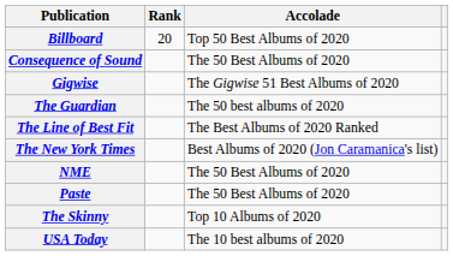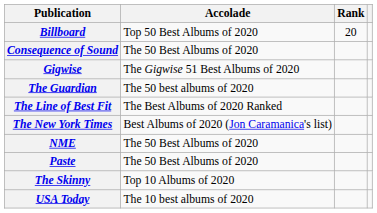columns swapped: Accolade <-> Rank
